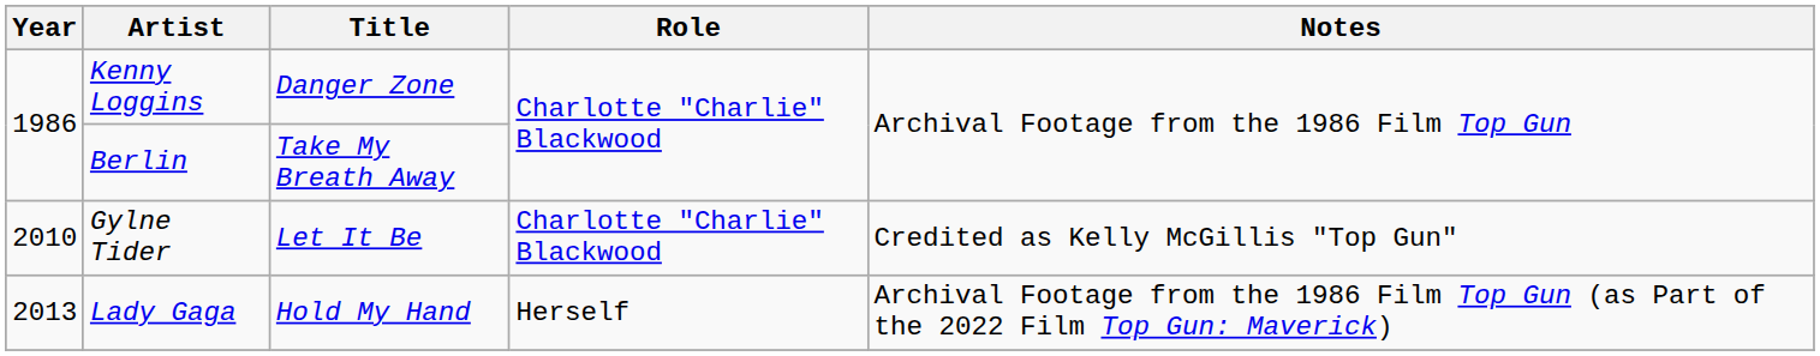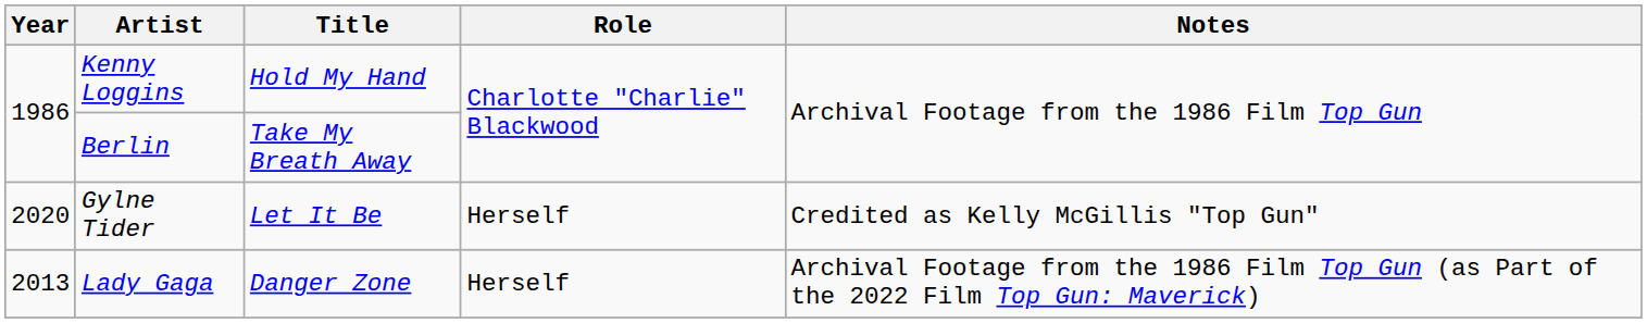Kenny Loggins | Title: Danger Zone -> Hold My Hand
Gylne Tider | Year: 2010 -> 2020
Gylne Tider | Role: Charlotte "Charlie" Blackwood -> Herself
Lady Gaga | Title: Hold My Hand -> Danger Zone
